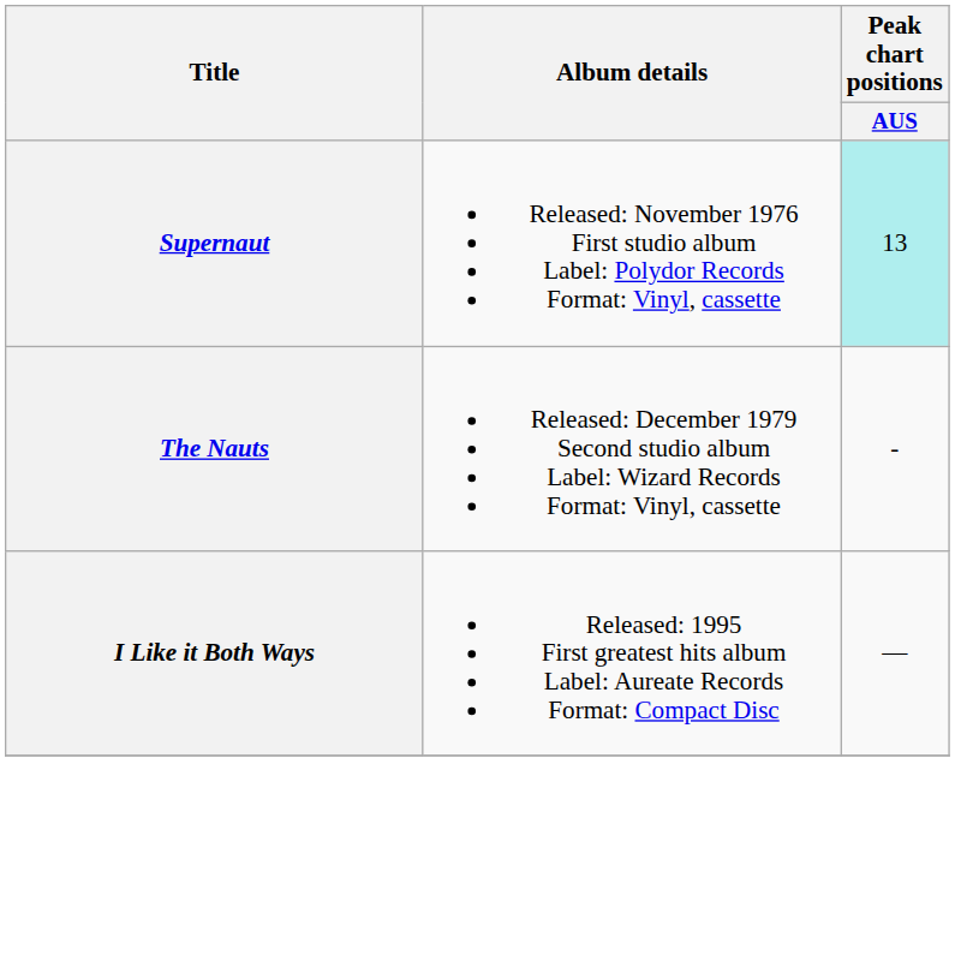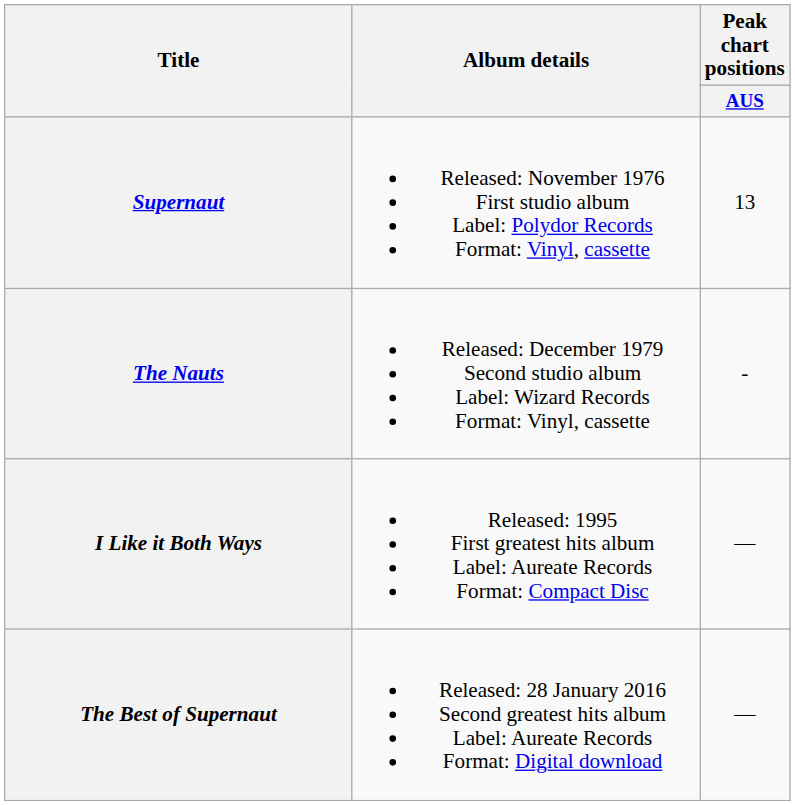Supernaut | Peak chart positions / AUS: paleturquoise background -> no background
+ row: The Best of Supernaut | Released: 28 January 2016 Second greatest hits album Label: Aureate Records Format: Digital download | —
